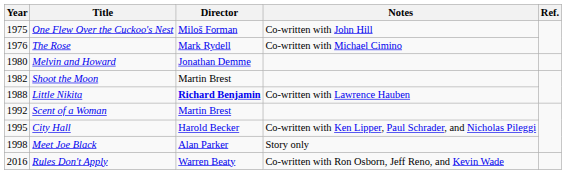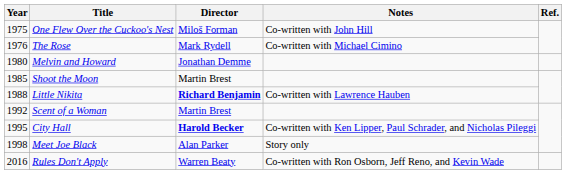Shoot the Moon | Year: 1982 -> 1985
City Hall | Director: normal -> bold
